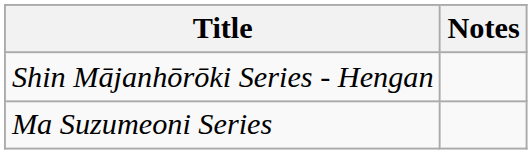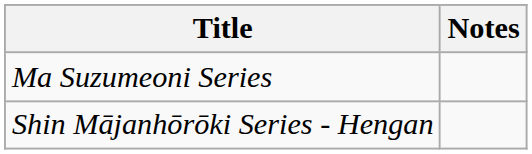rows swapped: Shin Mājanhōrōki Series - Hengan <-> Ma Suzumeoni Series
